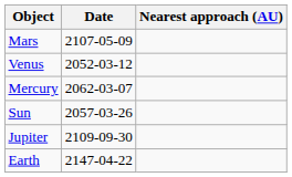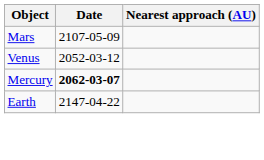Mercury | Date: normal -> bold
- row: Sun | 2057-03-26
- row: Jupiter | 2109-09-30
